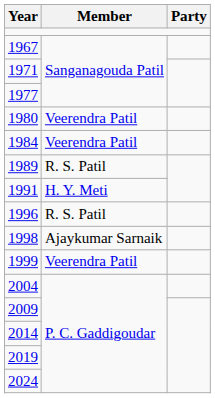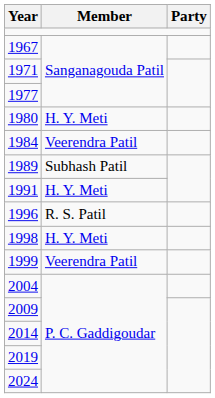1980 | Member: Veerendra Patil -> H. Y. Meti
1989 | Member: R. S. Patil -> Subhash Patil
1998 | Member: Ajaykumar Sarnaik -> H. Y. Meti
